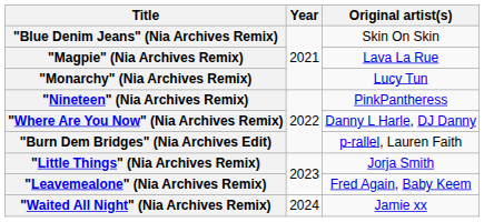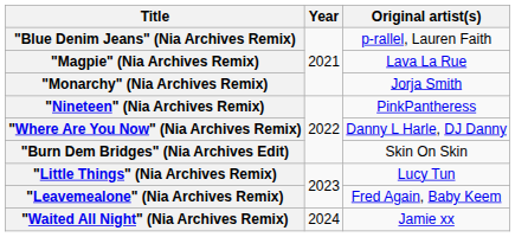"Blue Denim Jeans" (Nia Archives Remix) | Original artist(s): Skin On Skin -> p-rallel, Lauren Faith
"Monarchy" (Nia Archives Remix) | Original artist(s): Lucy Tun -> Jorja Smith
"Burn Dem Bridges" (Nia Archives Edit) | Original artist(s): p-rallel, Lauren Faith -> Skin On Skin
"Little Things" (Nia Archives Remix) | Original artist(s): Jorja Smith -> Lucy Tun
